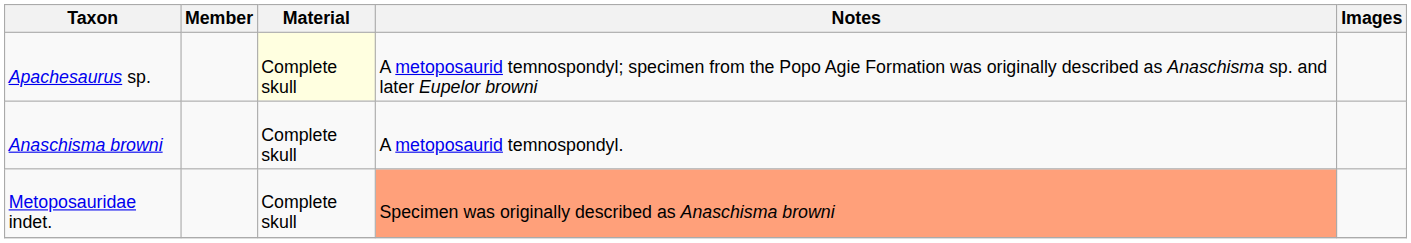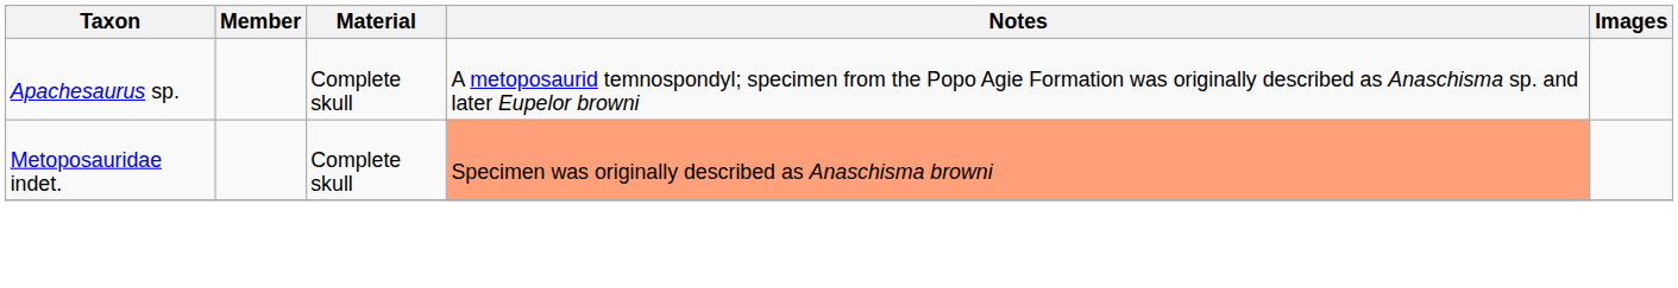Apachesaurus sp. | Material: lightyellow background -> no background
- row: Anaschisma browni | Complete skull | A metoposaurid temnospondyl.
